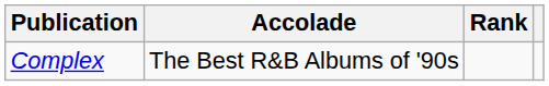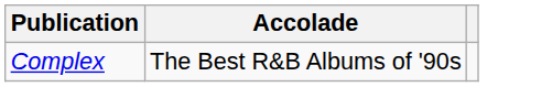- column: Rank
